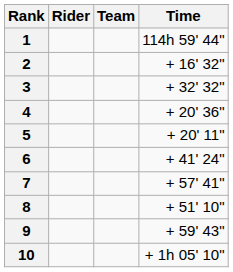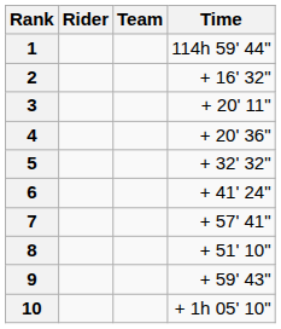3 | Time: + 32' 32" -> + 20' 11"
5 | Time: + 20' 11" -> + 32' 32"
